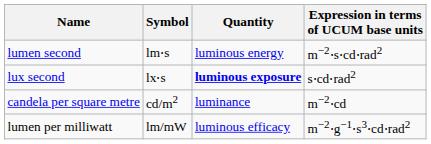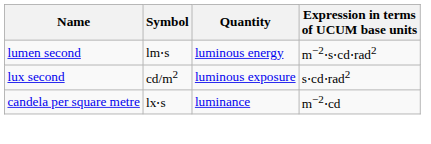lux second | Symbol: lx⋅s -> cd/m2
lux second | Quantity: bold -> normal
candela per square metre | Symbol: cd/m2 -> lx⋅s
- row: lumen per milliwatt | lm/mW | luminous efficacy | m−2⋅g−1⋅s3⋅cd⋅rad2
